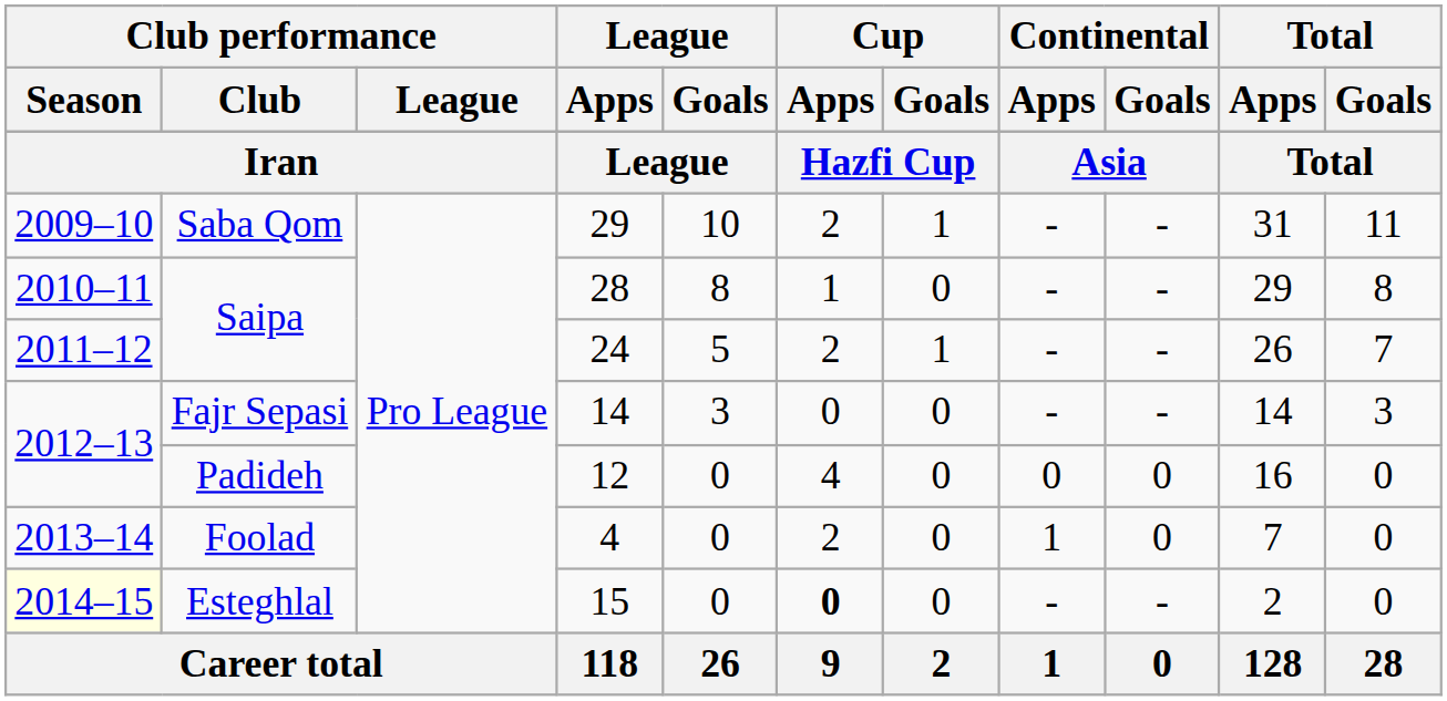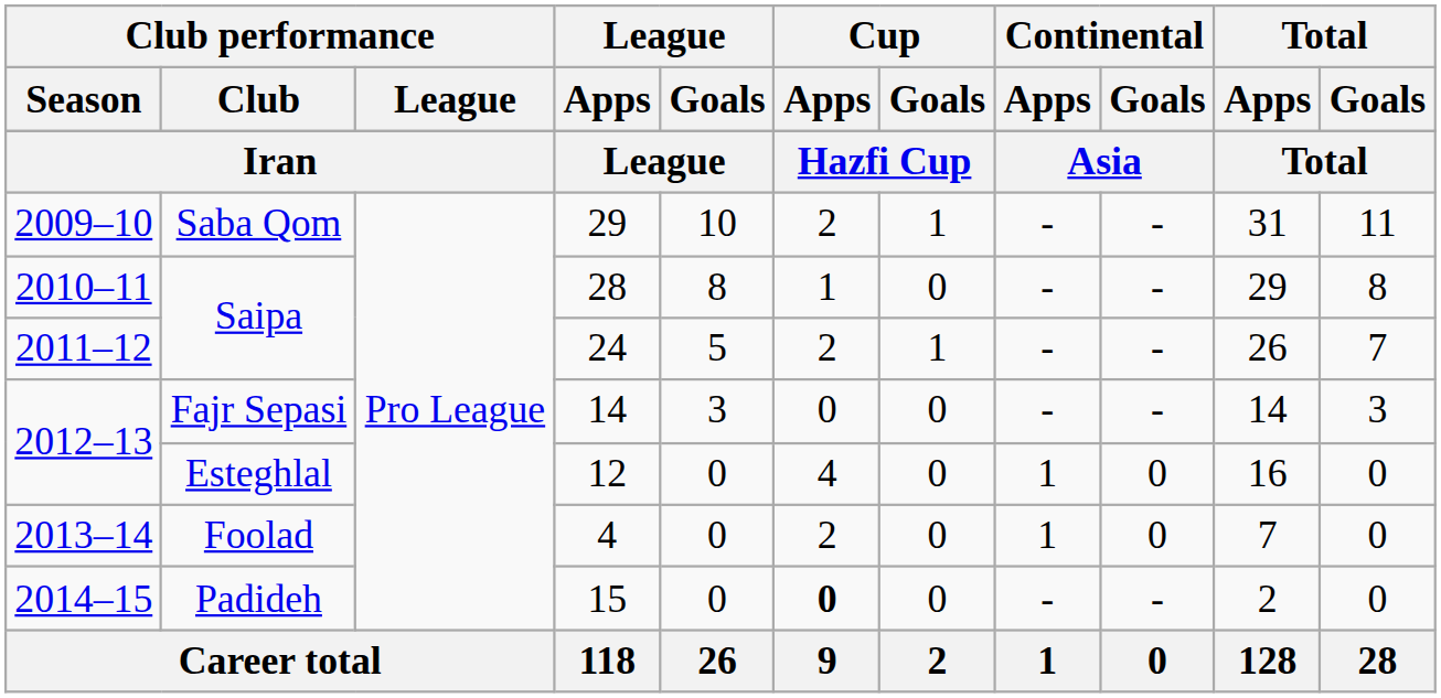12 | Club performance / Club: Padideh -> Esteghlal
12 | Continental / Apps: 0 -> 1
15 | Club performance / Season: lightyellow background -> no background
15 | Club performance / Club: Esteghlal -> Padideh
